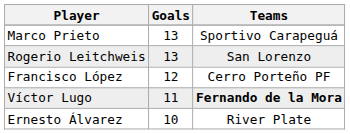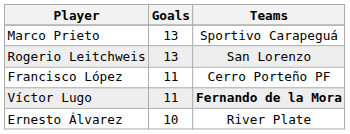Francisco López | Goals: 12 -> 11
